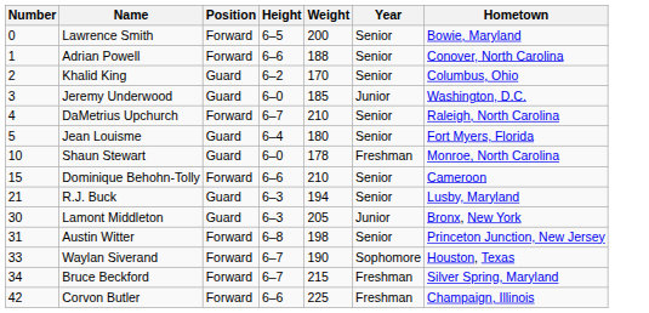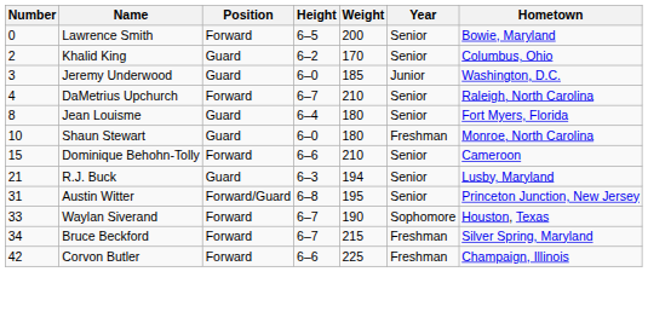- row: 1 | Adrian Powell | Forward | 6–6 | 188 | Senior | Conover, North Carolina
Jean Louisme | Number: 5 -> 8
Shaun Stewart | Weight: 178 -> 180
- row: 30 | Lamont Middleton | Guard | 6–3 | 205 | Junior | Bronx, New York
Austin Witter | Position: Forward -> Forward/Guard
Austin Witter | Weight: 198 -> 195
